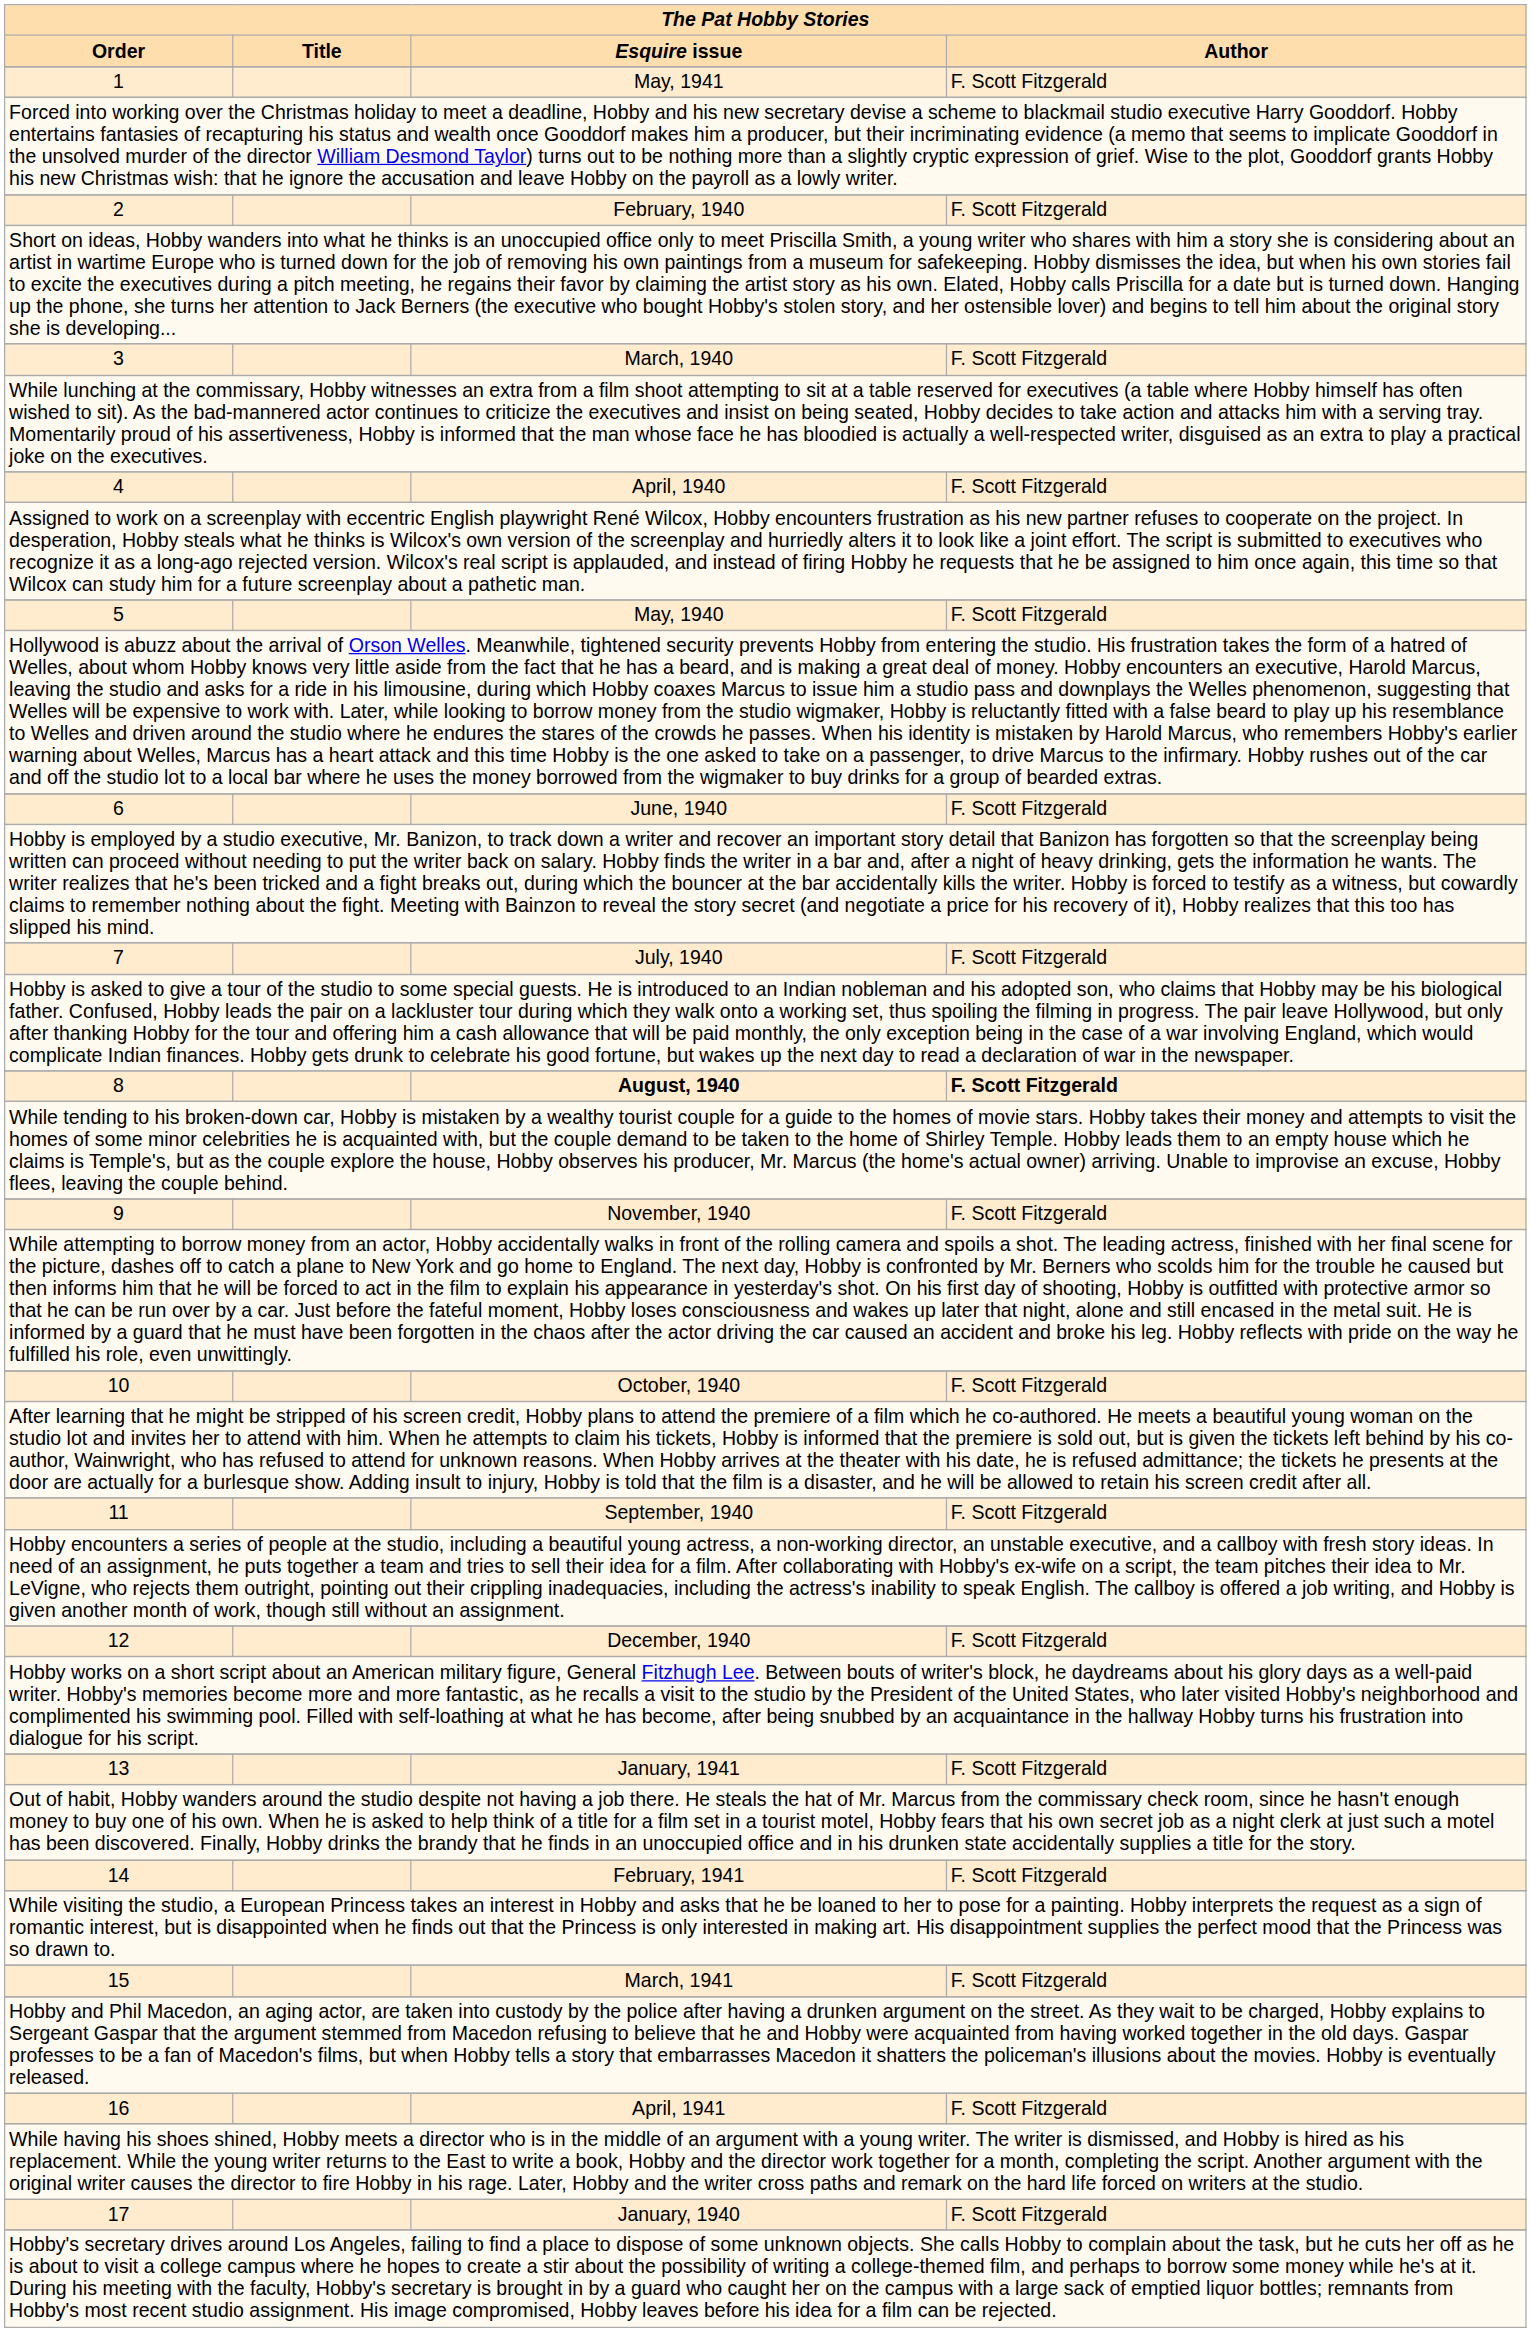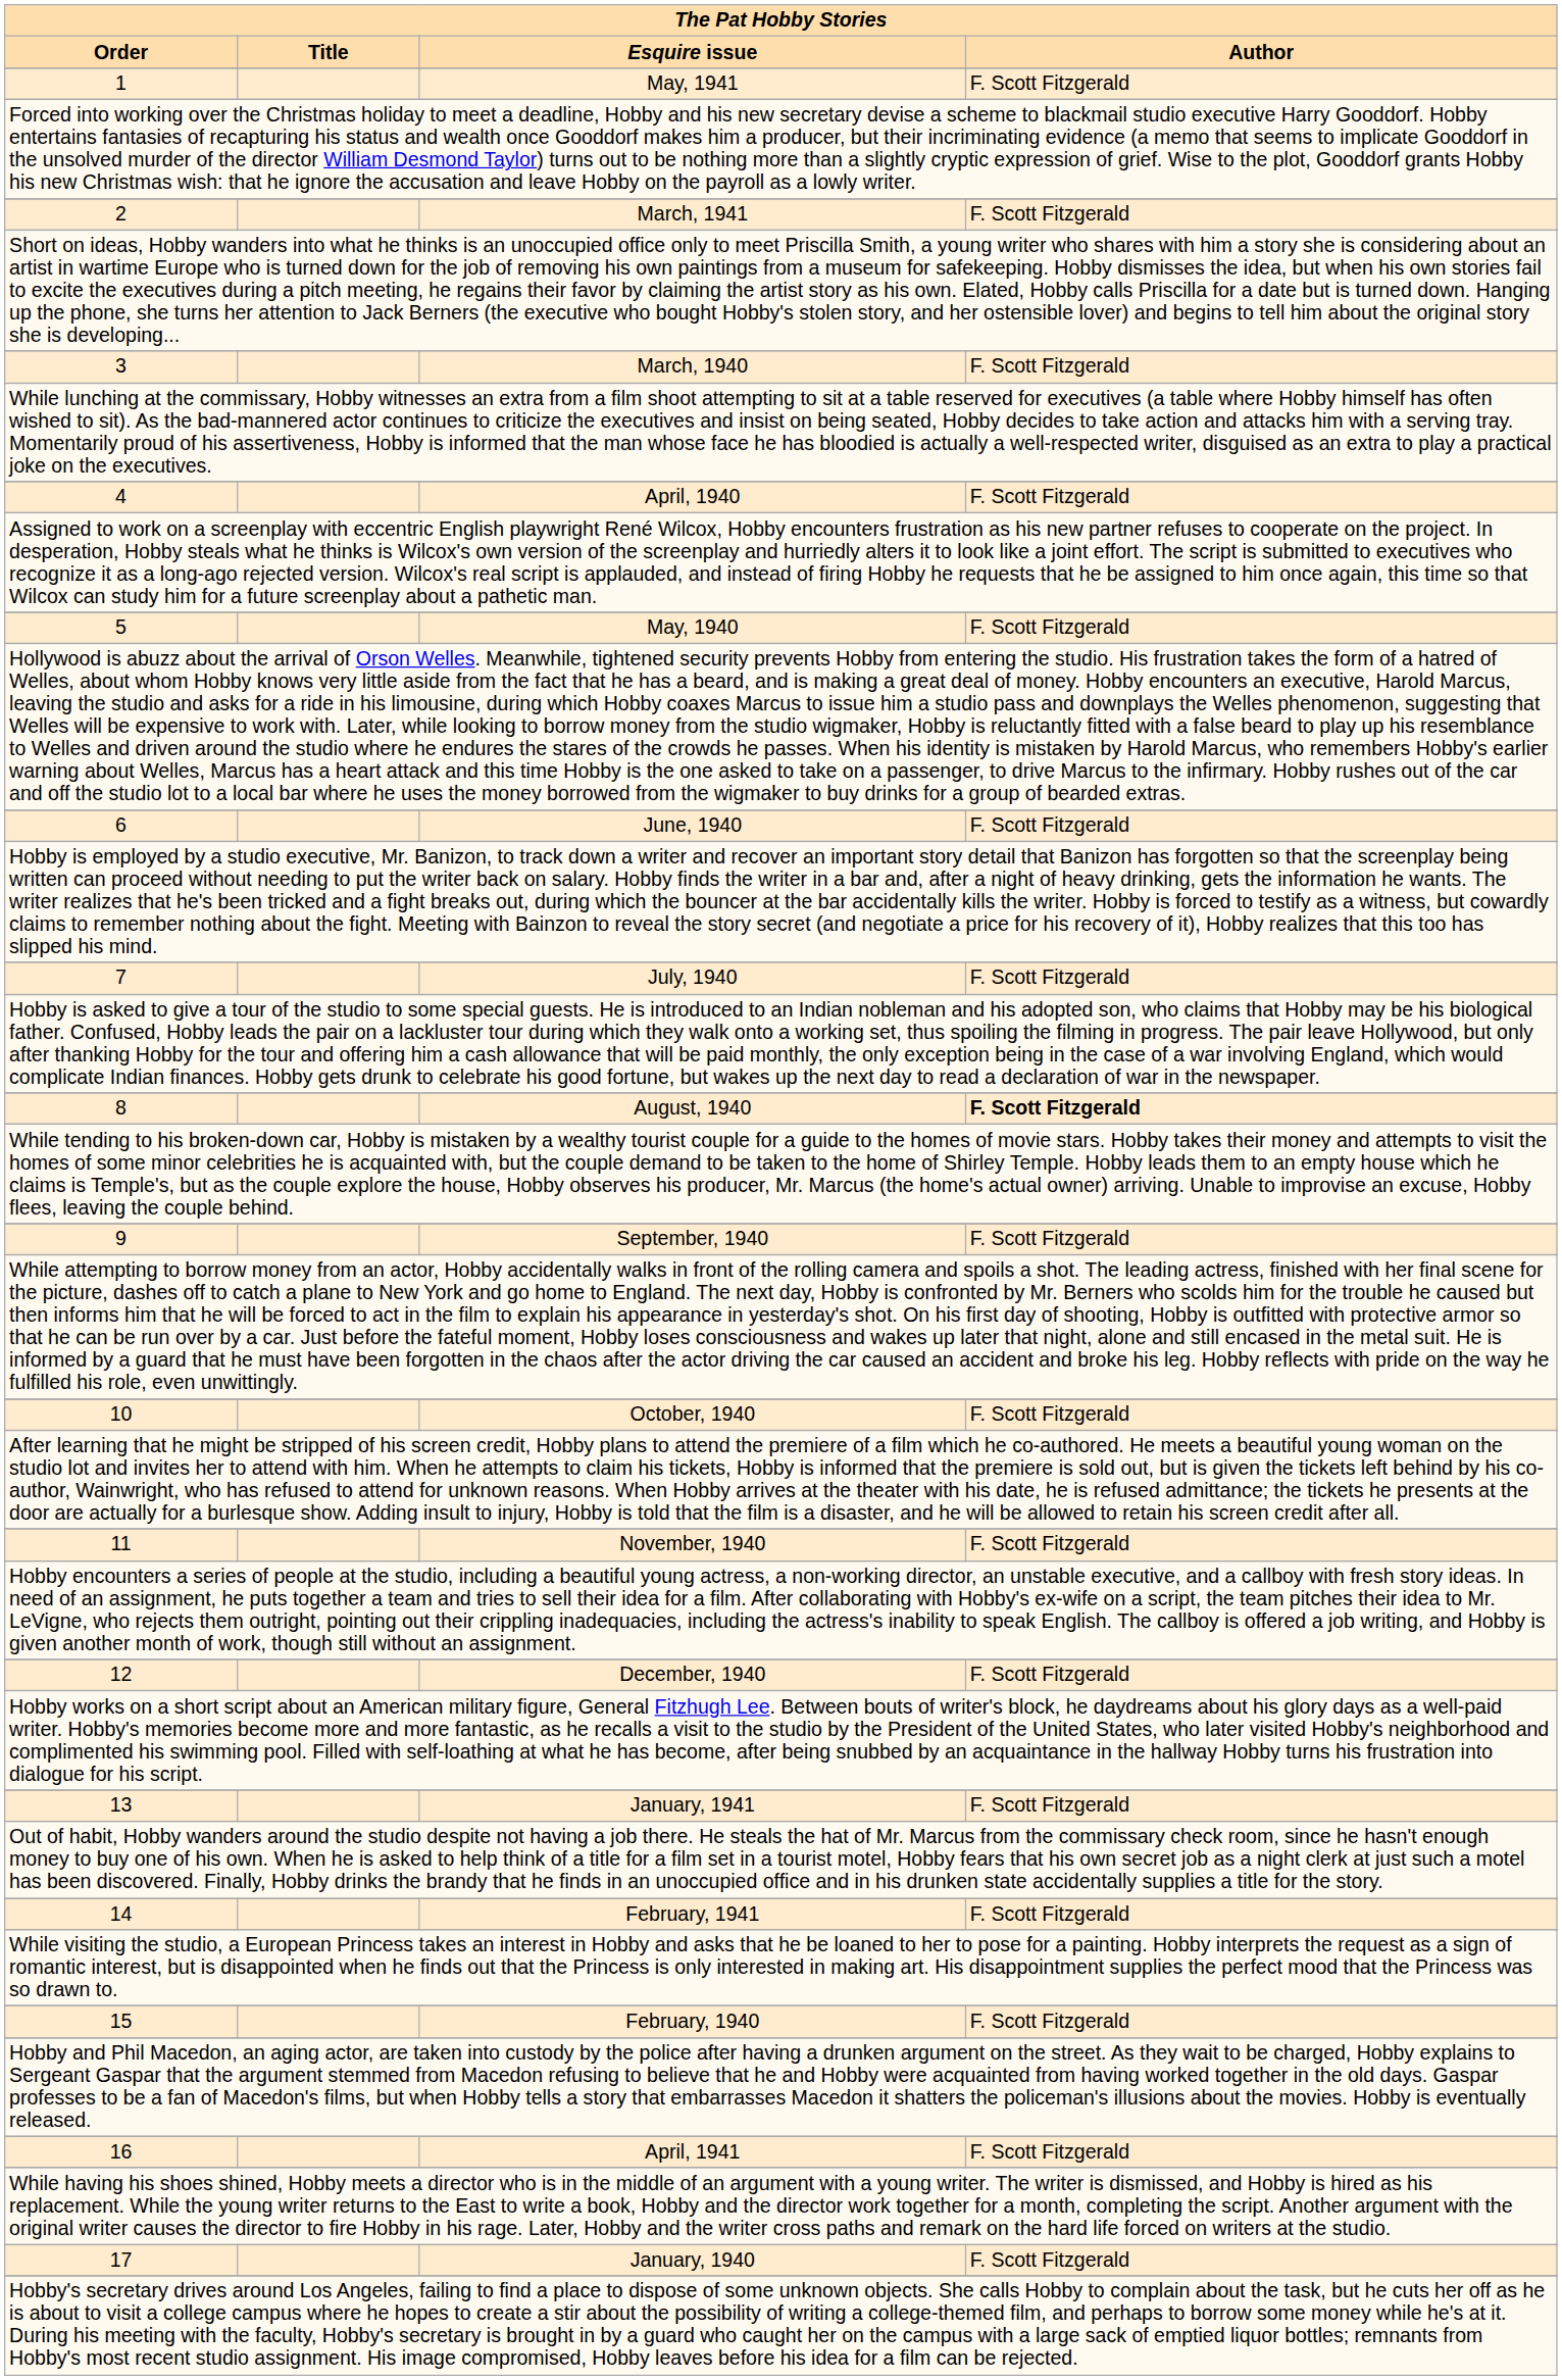2 | The Pat Hobby Stories / Esquire issue: February, 1940 -> March, 1941
8 | The Pat Hobby Stories / Esquire issue: bold -> normal
9 | The Pat Hobby Stories / Esquire issue: November, 1940 -> September, 1940
11 | The Pat Hobby Stories / Esquire issue: September, 1940 -> November, 1940
15 | The Pat Hobby Stories / Esquire issue: March, 1941 -> February, 1940
